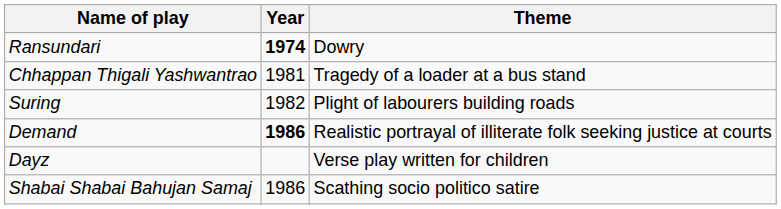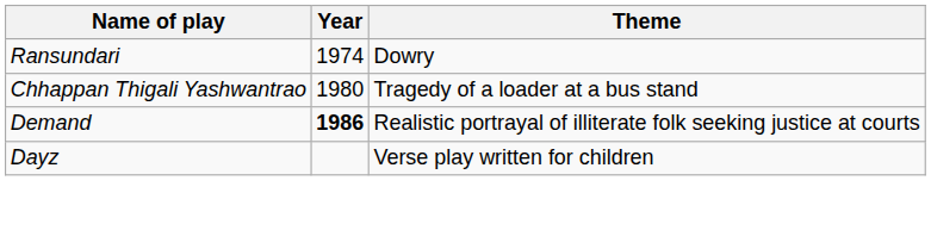Ransundari | Year: bold -> normal
Chhappan Thigali Yashwantrao | Year: 1981 -> 1980
- row: Suring | 1982 | Plight of labourers building roads
- row: Shabai Shabai Bahujan Samaj | 1986 | Scathing socio politico satire
